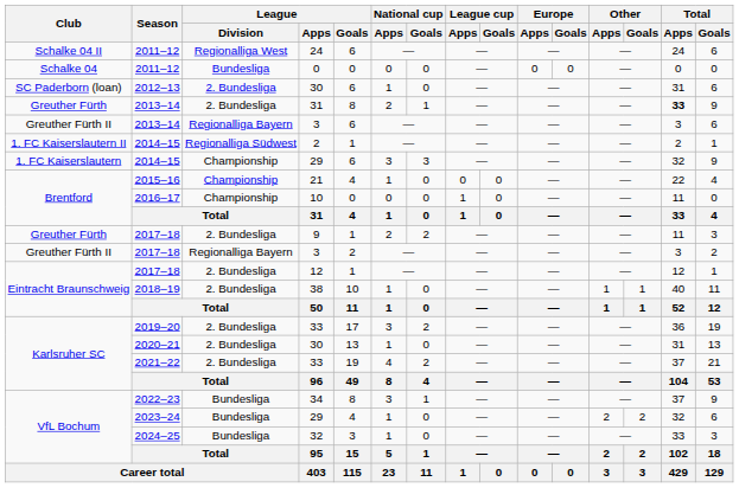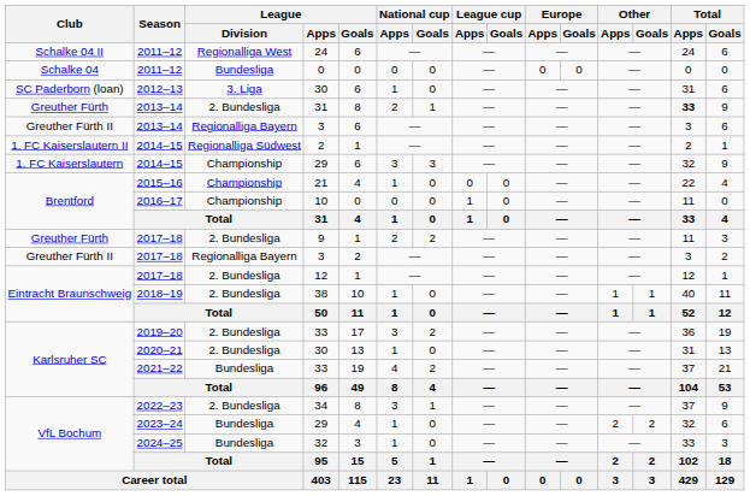2012–13 / 30 | League / Division: 2. Bundesliga -> 3. Liga
2021–22 / 33 | League / Division: 2. Bundesliga -> Bundesliga
34 | League / Division: Bundesliga -> 2. Bundesliga
